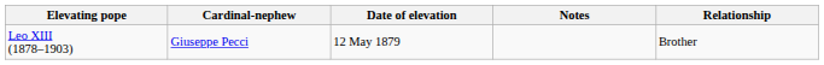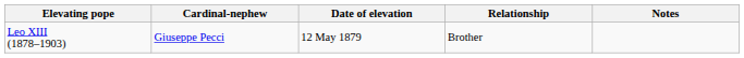columns swapped: Relationship <-> Notes
